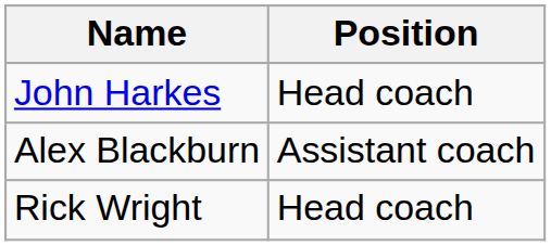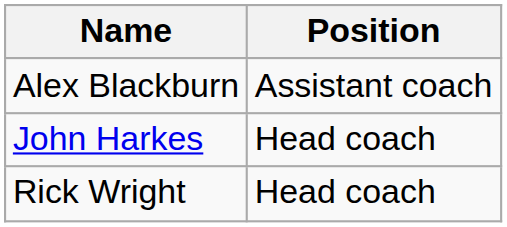rows swapped: John Harkes <-> Alex Blackburn
